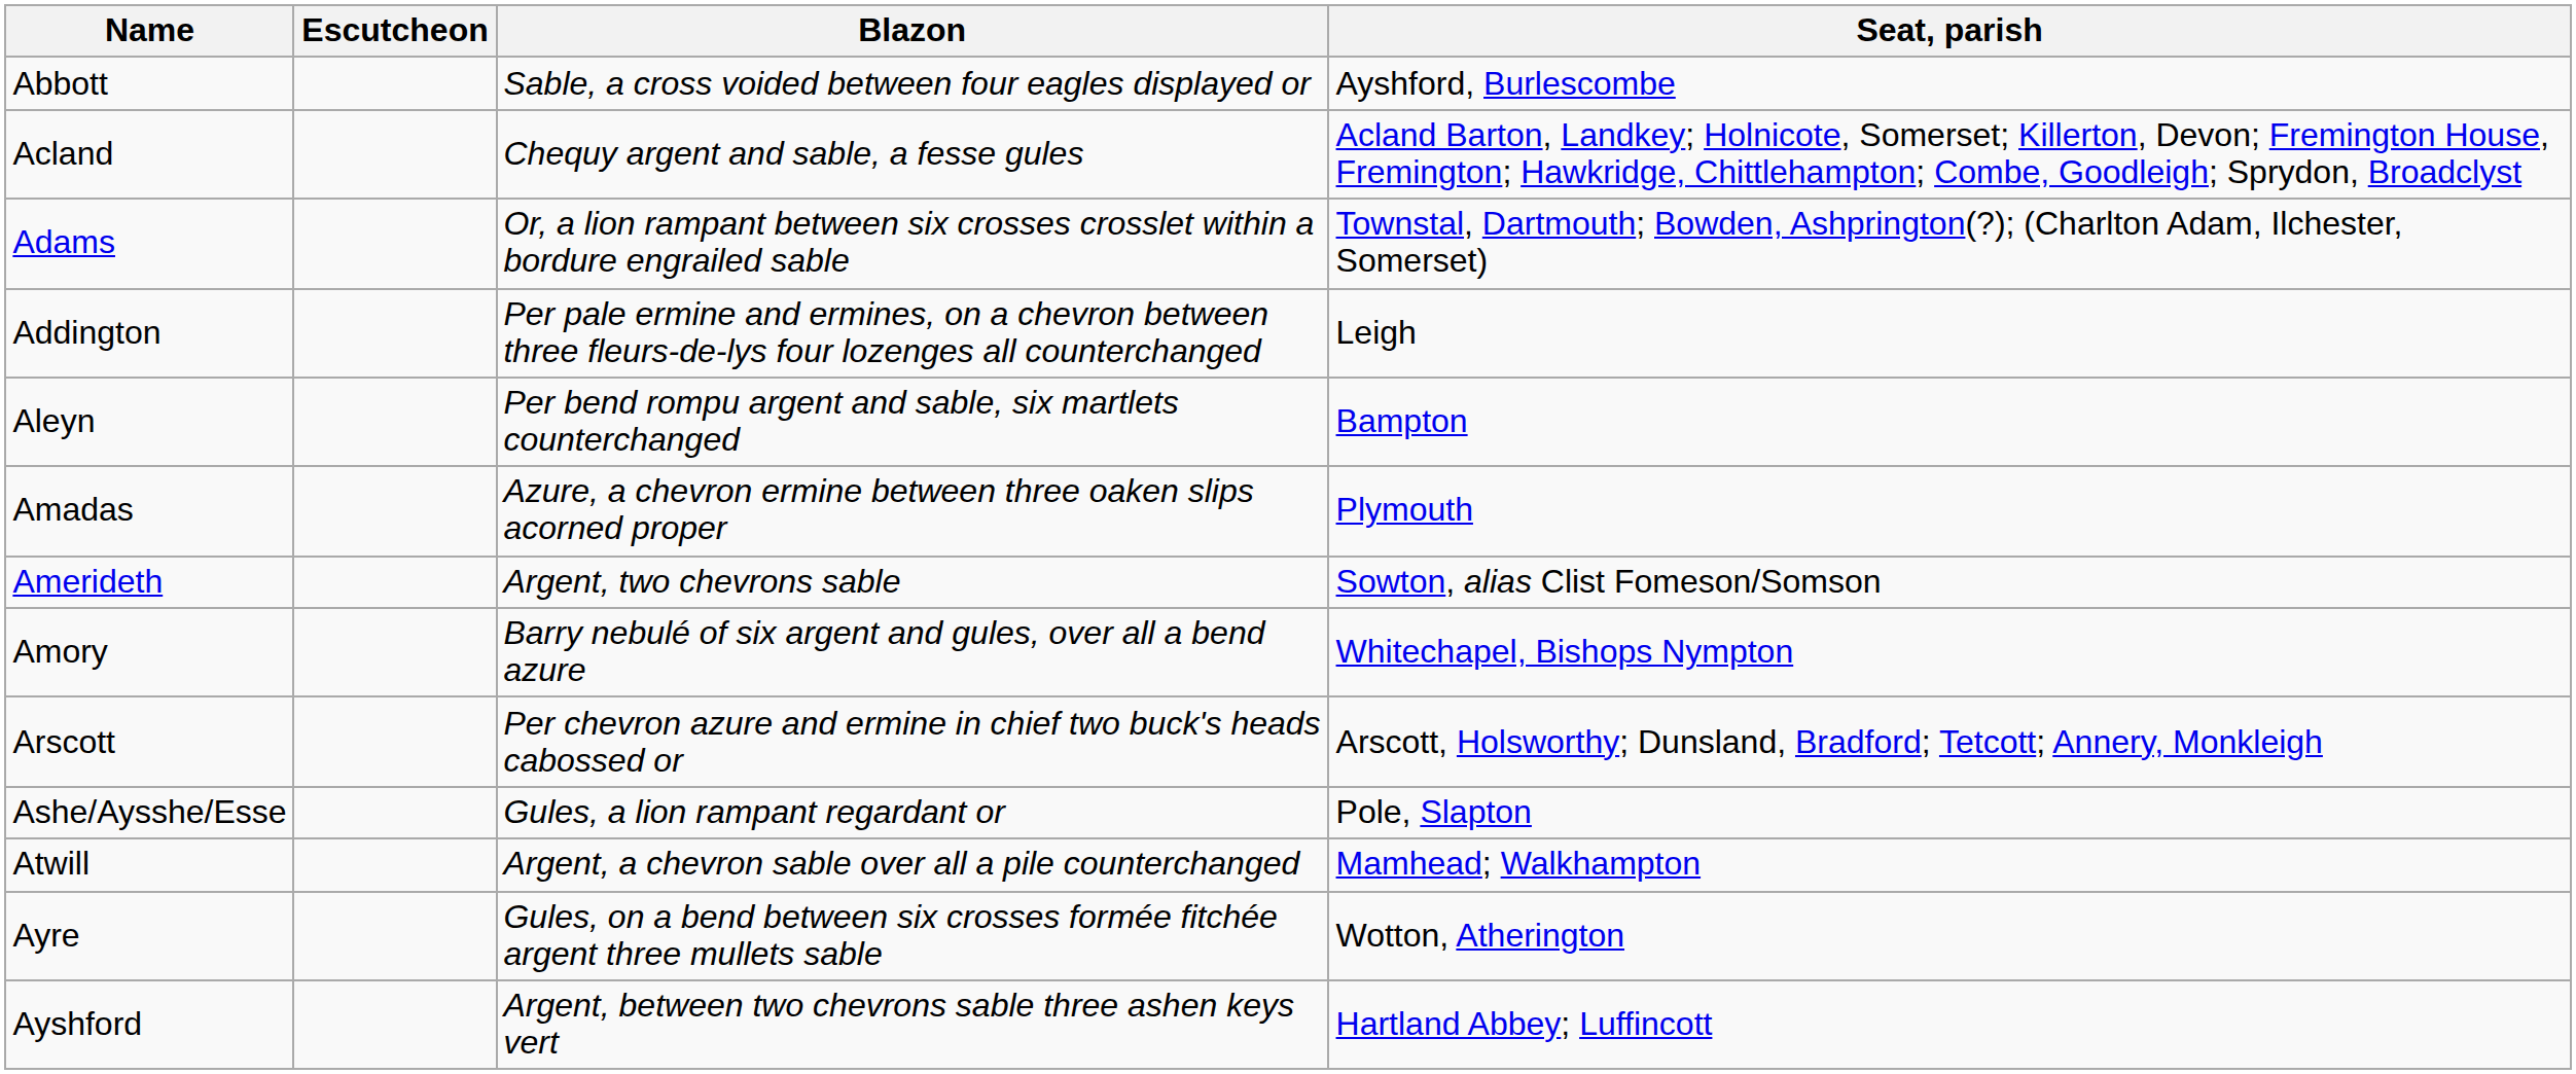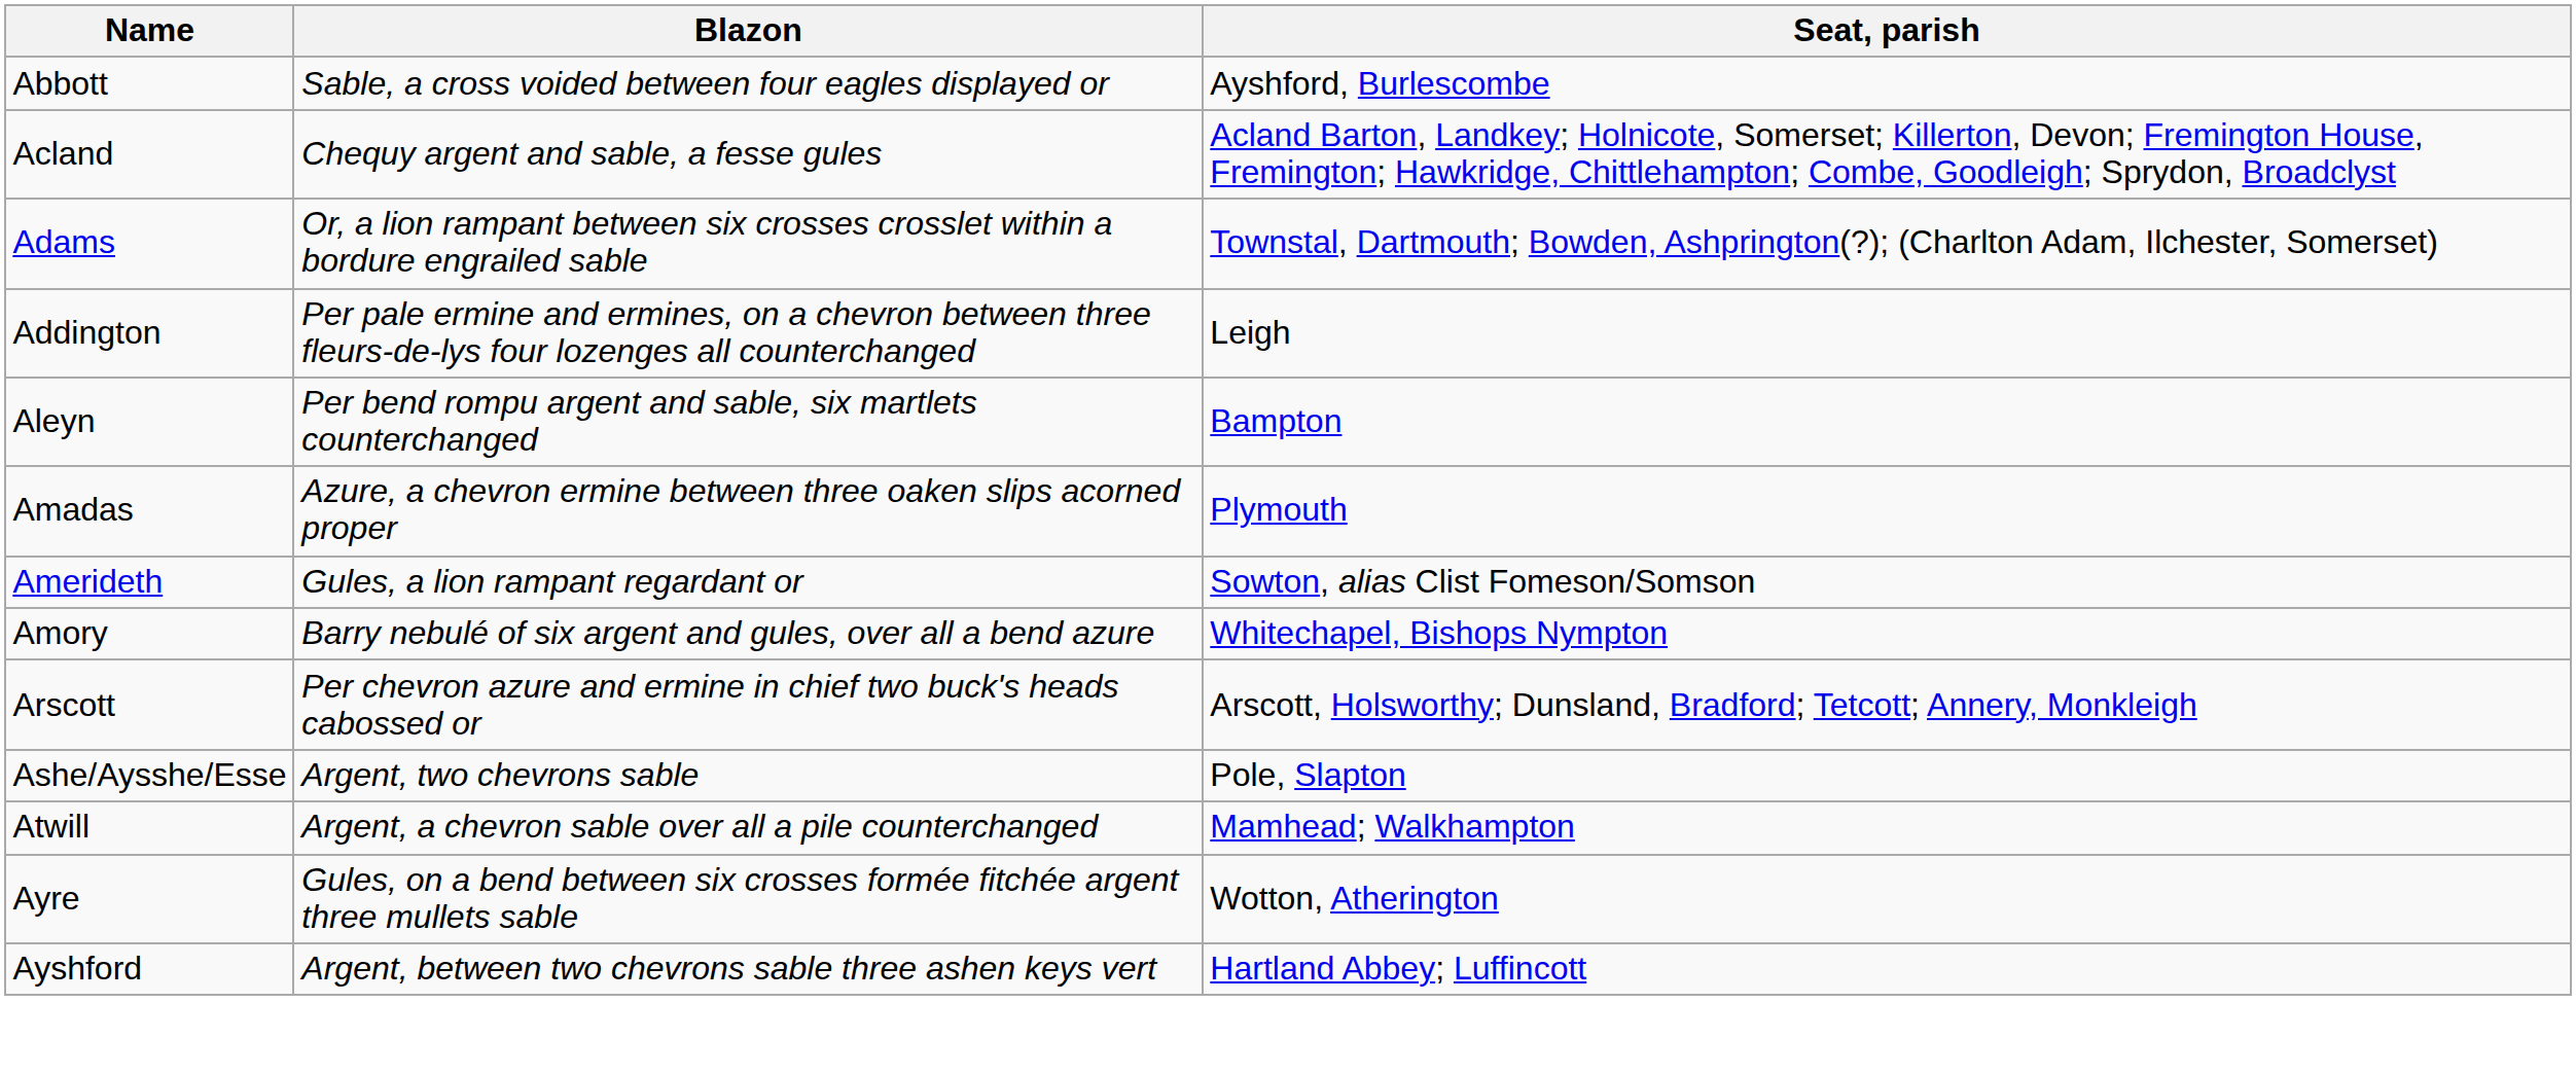- column: Escutcheon
Amerideth | Blazon: Argent, two chevrons sable -> Gules, a lion rampant regardant or
Ashe/Aysshe/Esse | Blazon: Gules, a lion rampant regardant or -> Argent, two chevrons sable
